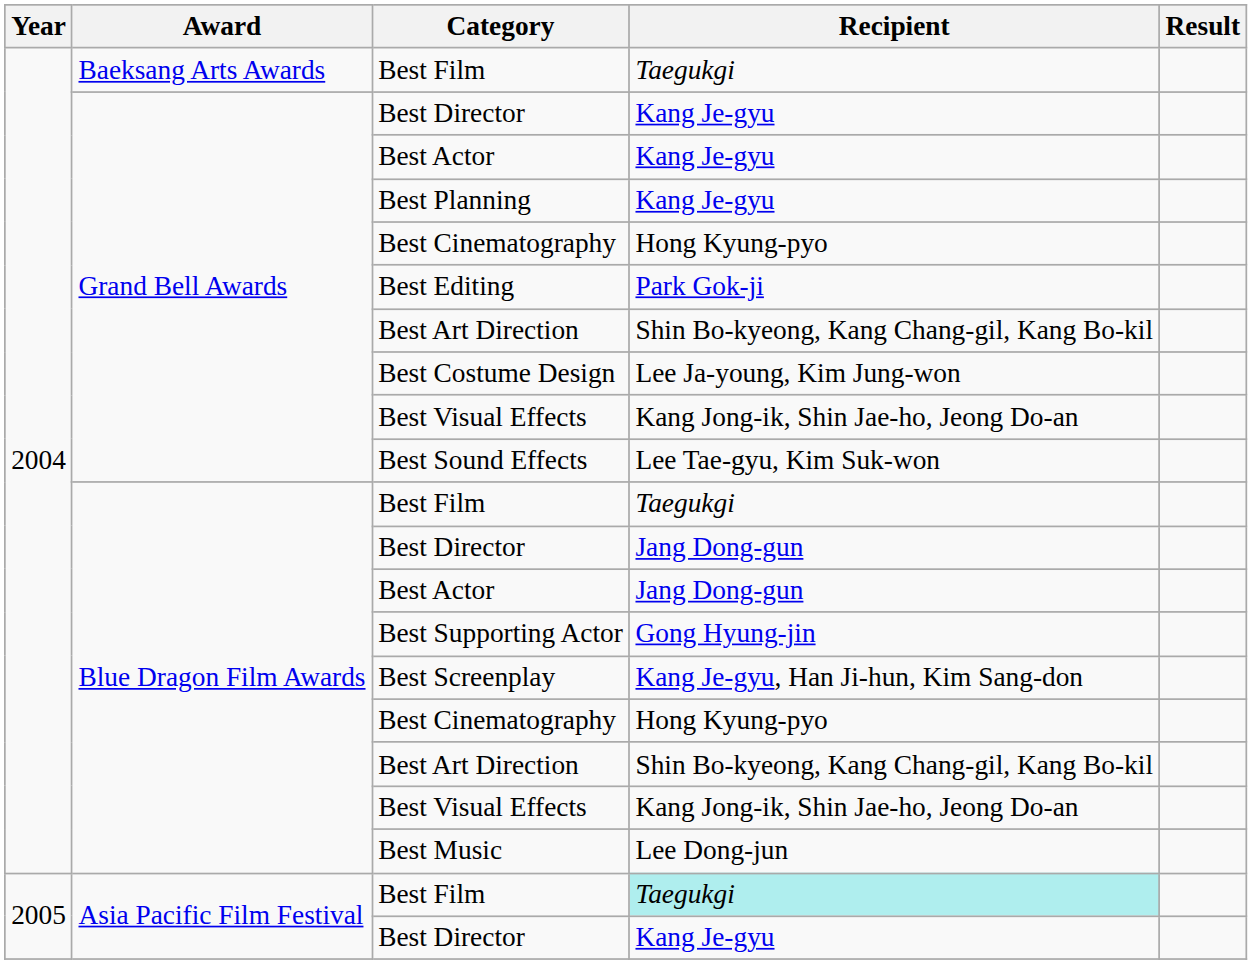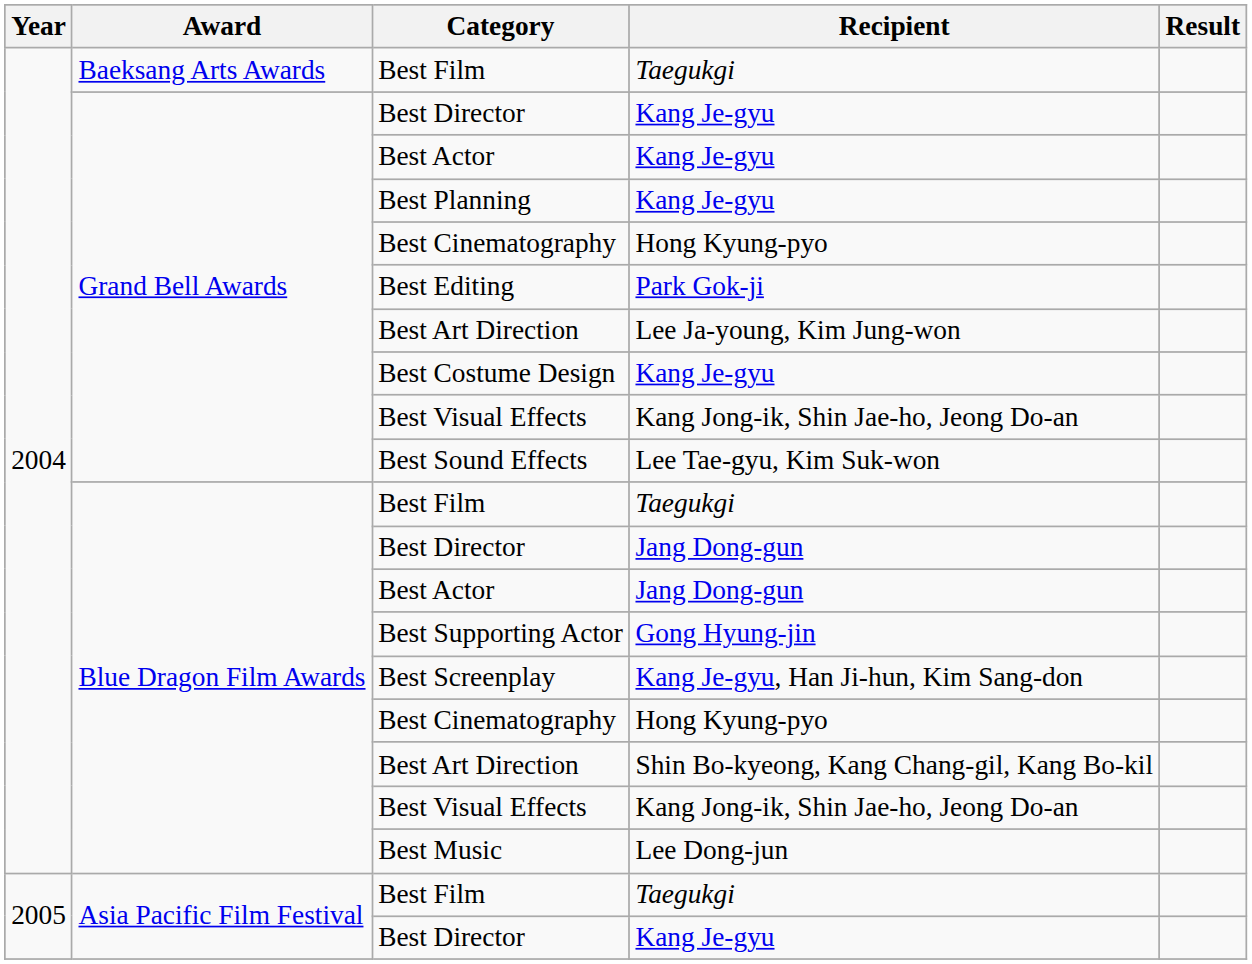Grand Bell Awards / Best Art Direction | Recipient: Shin Bo-kyeong, Kang Chang-gil, Kang Bo-kil -> Lee Ja-young, Kim Jung-won
Best Costume Design | Recipient: Lee Ja-young, Kim Jung-won -> Kang Je-gyu
Asia Pacific Film Festival / Best Film | Recipient: paleturquoise background -> no background
